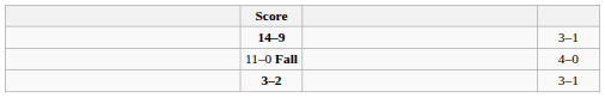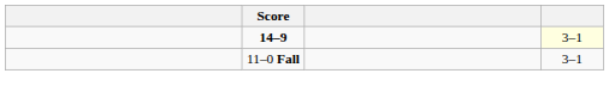14–9 | column 4: no background -> lightyellow background
11–0 Fall | column 4: 4–0 -> 3–1
- row: 3–2 | 3–1
